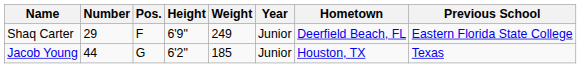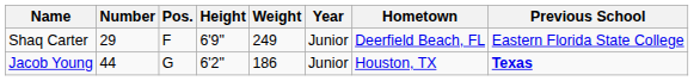Jacob Young | Weight: 185 -> 186
Jacob Young | Previous School: normal -> bold
